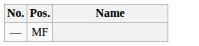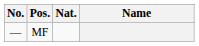+ column: Nat.
